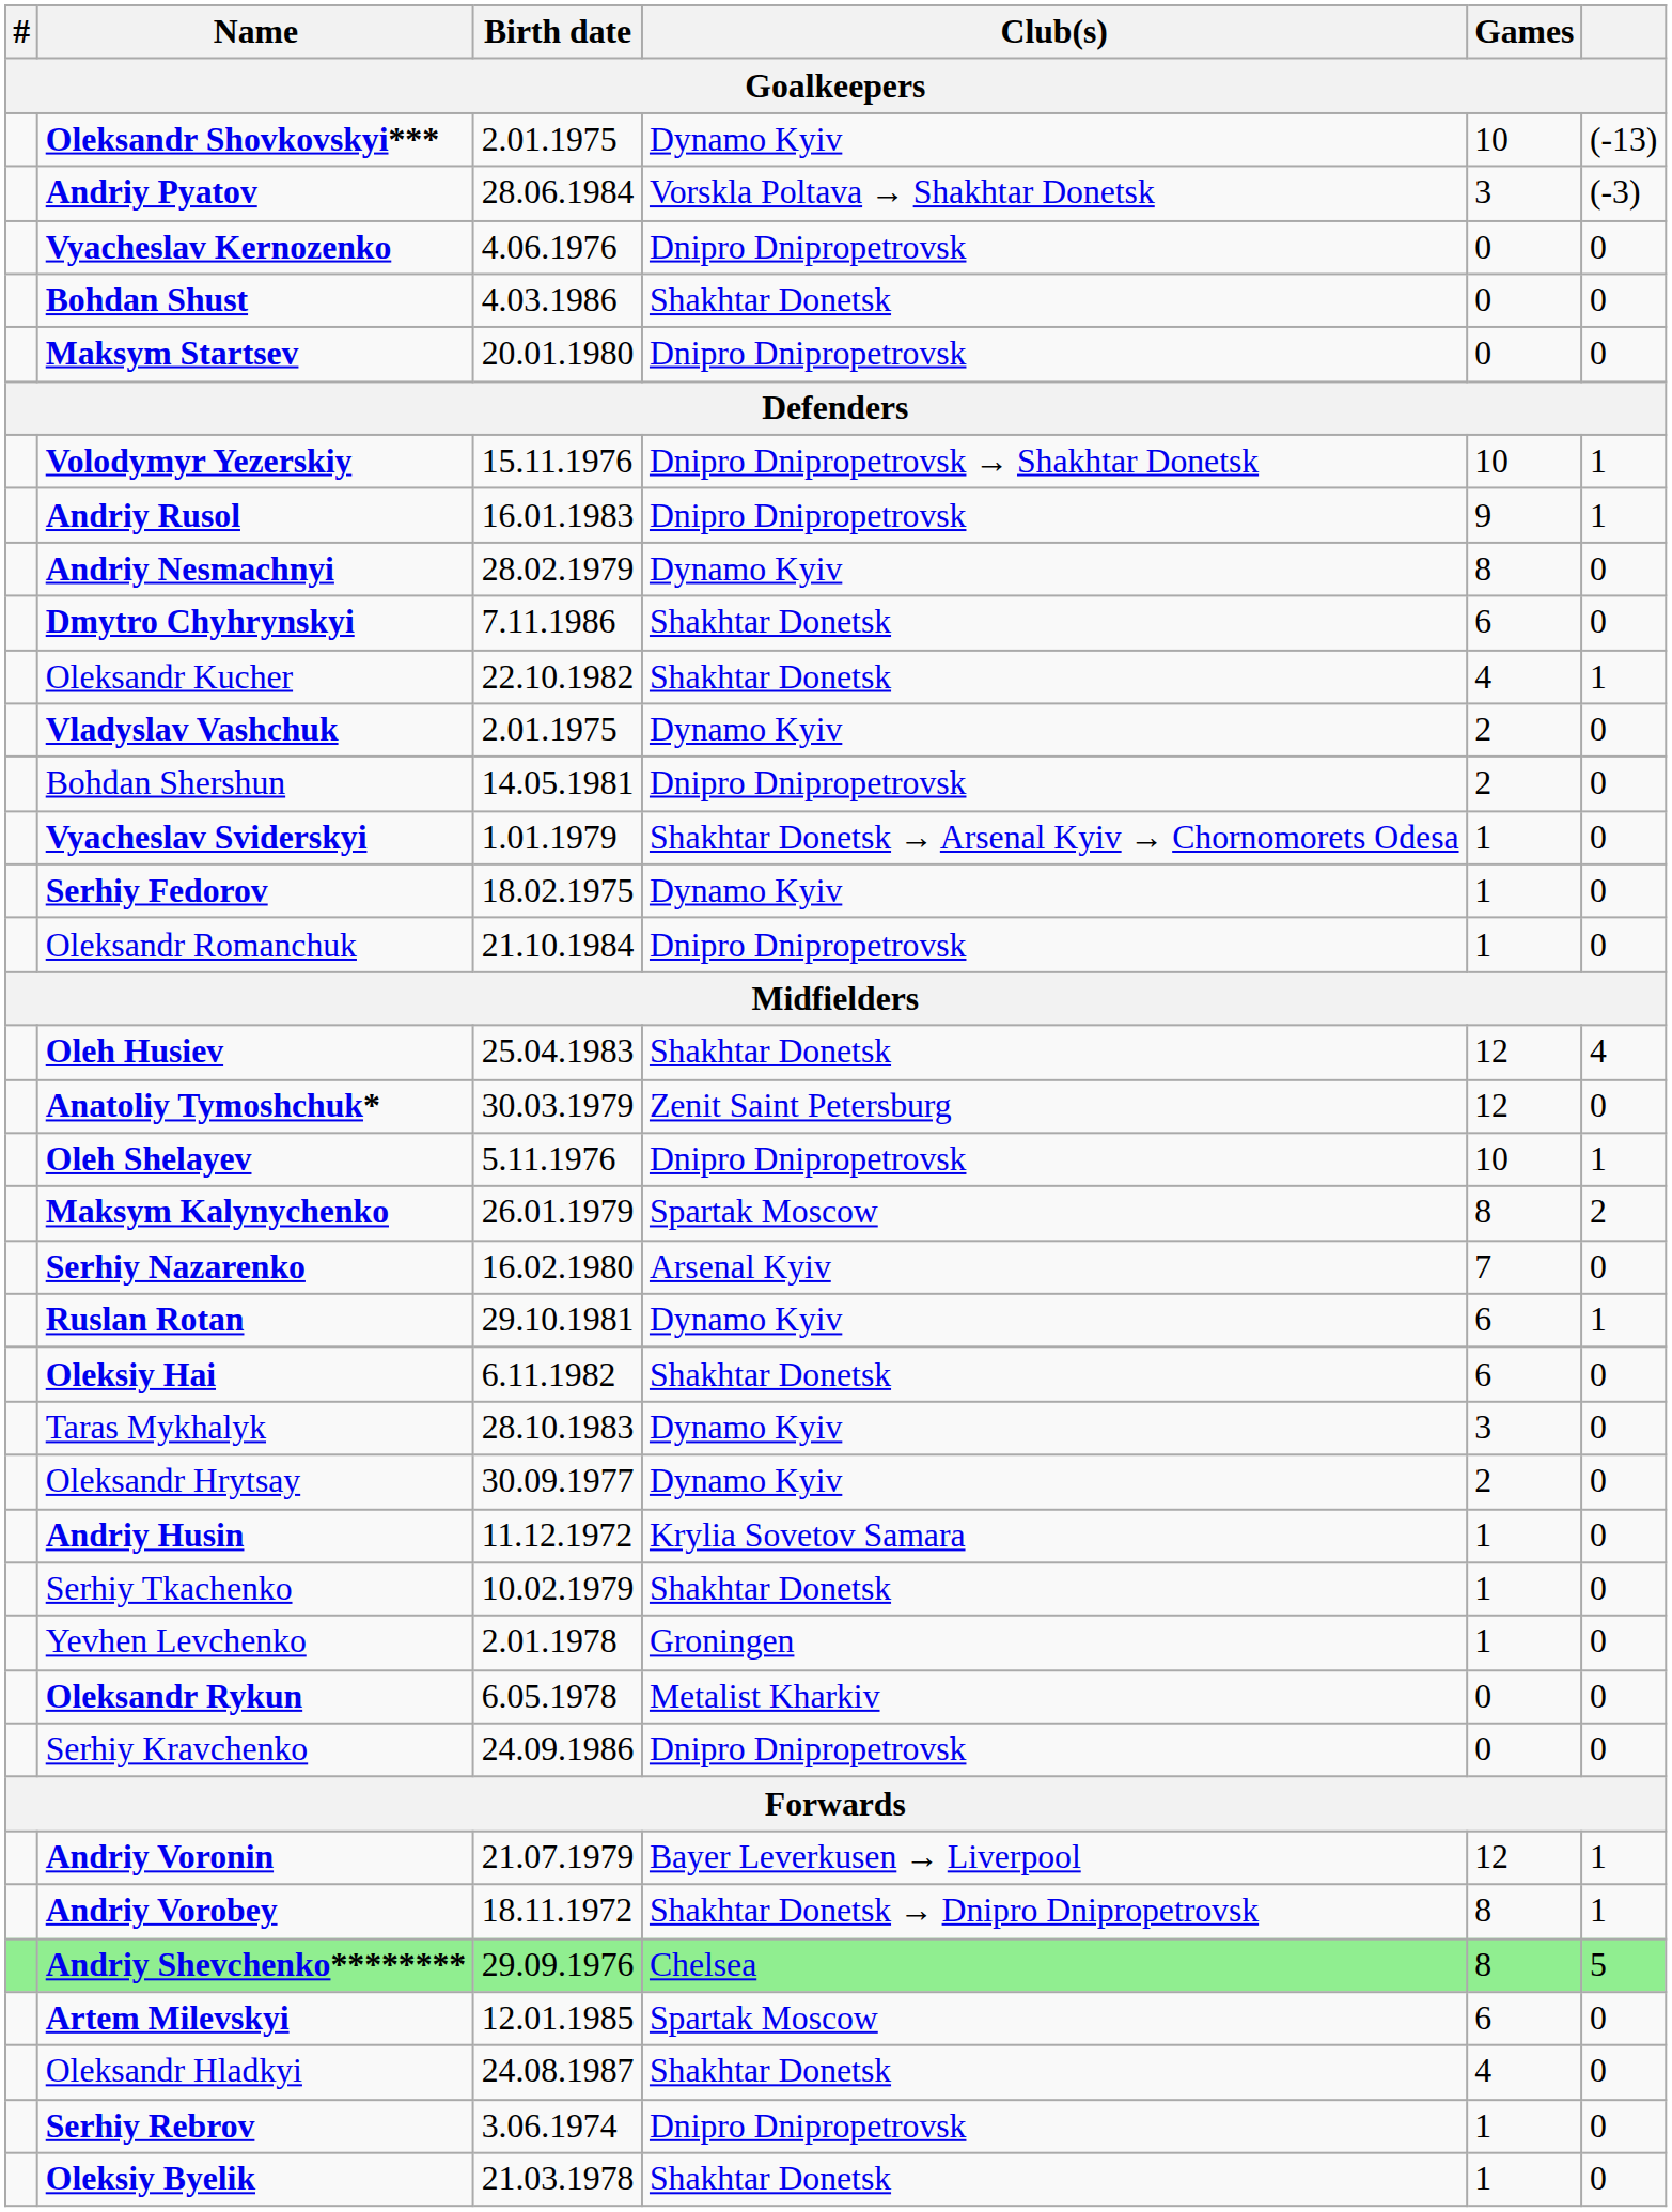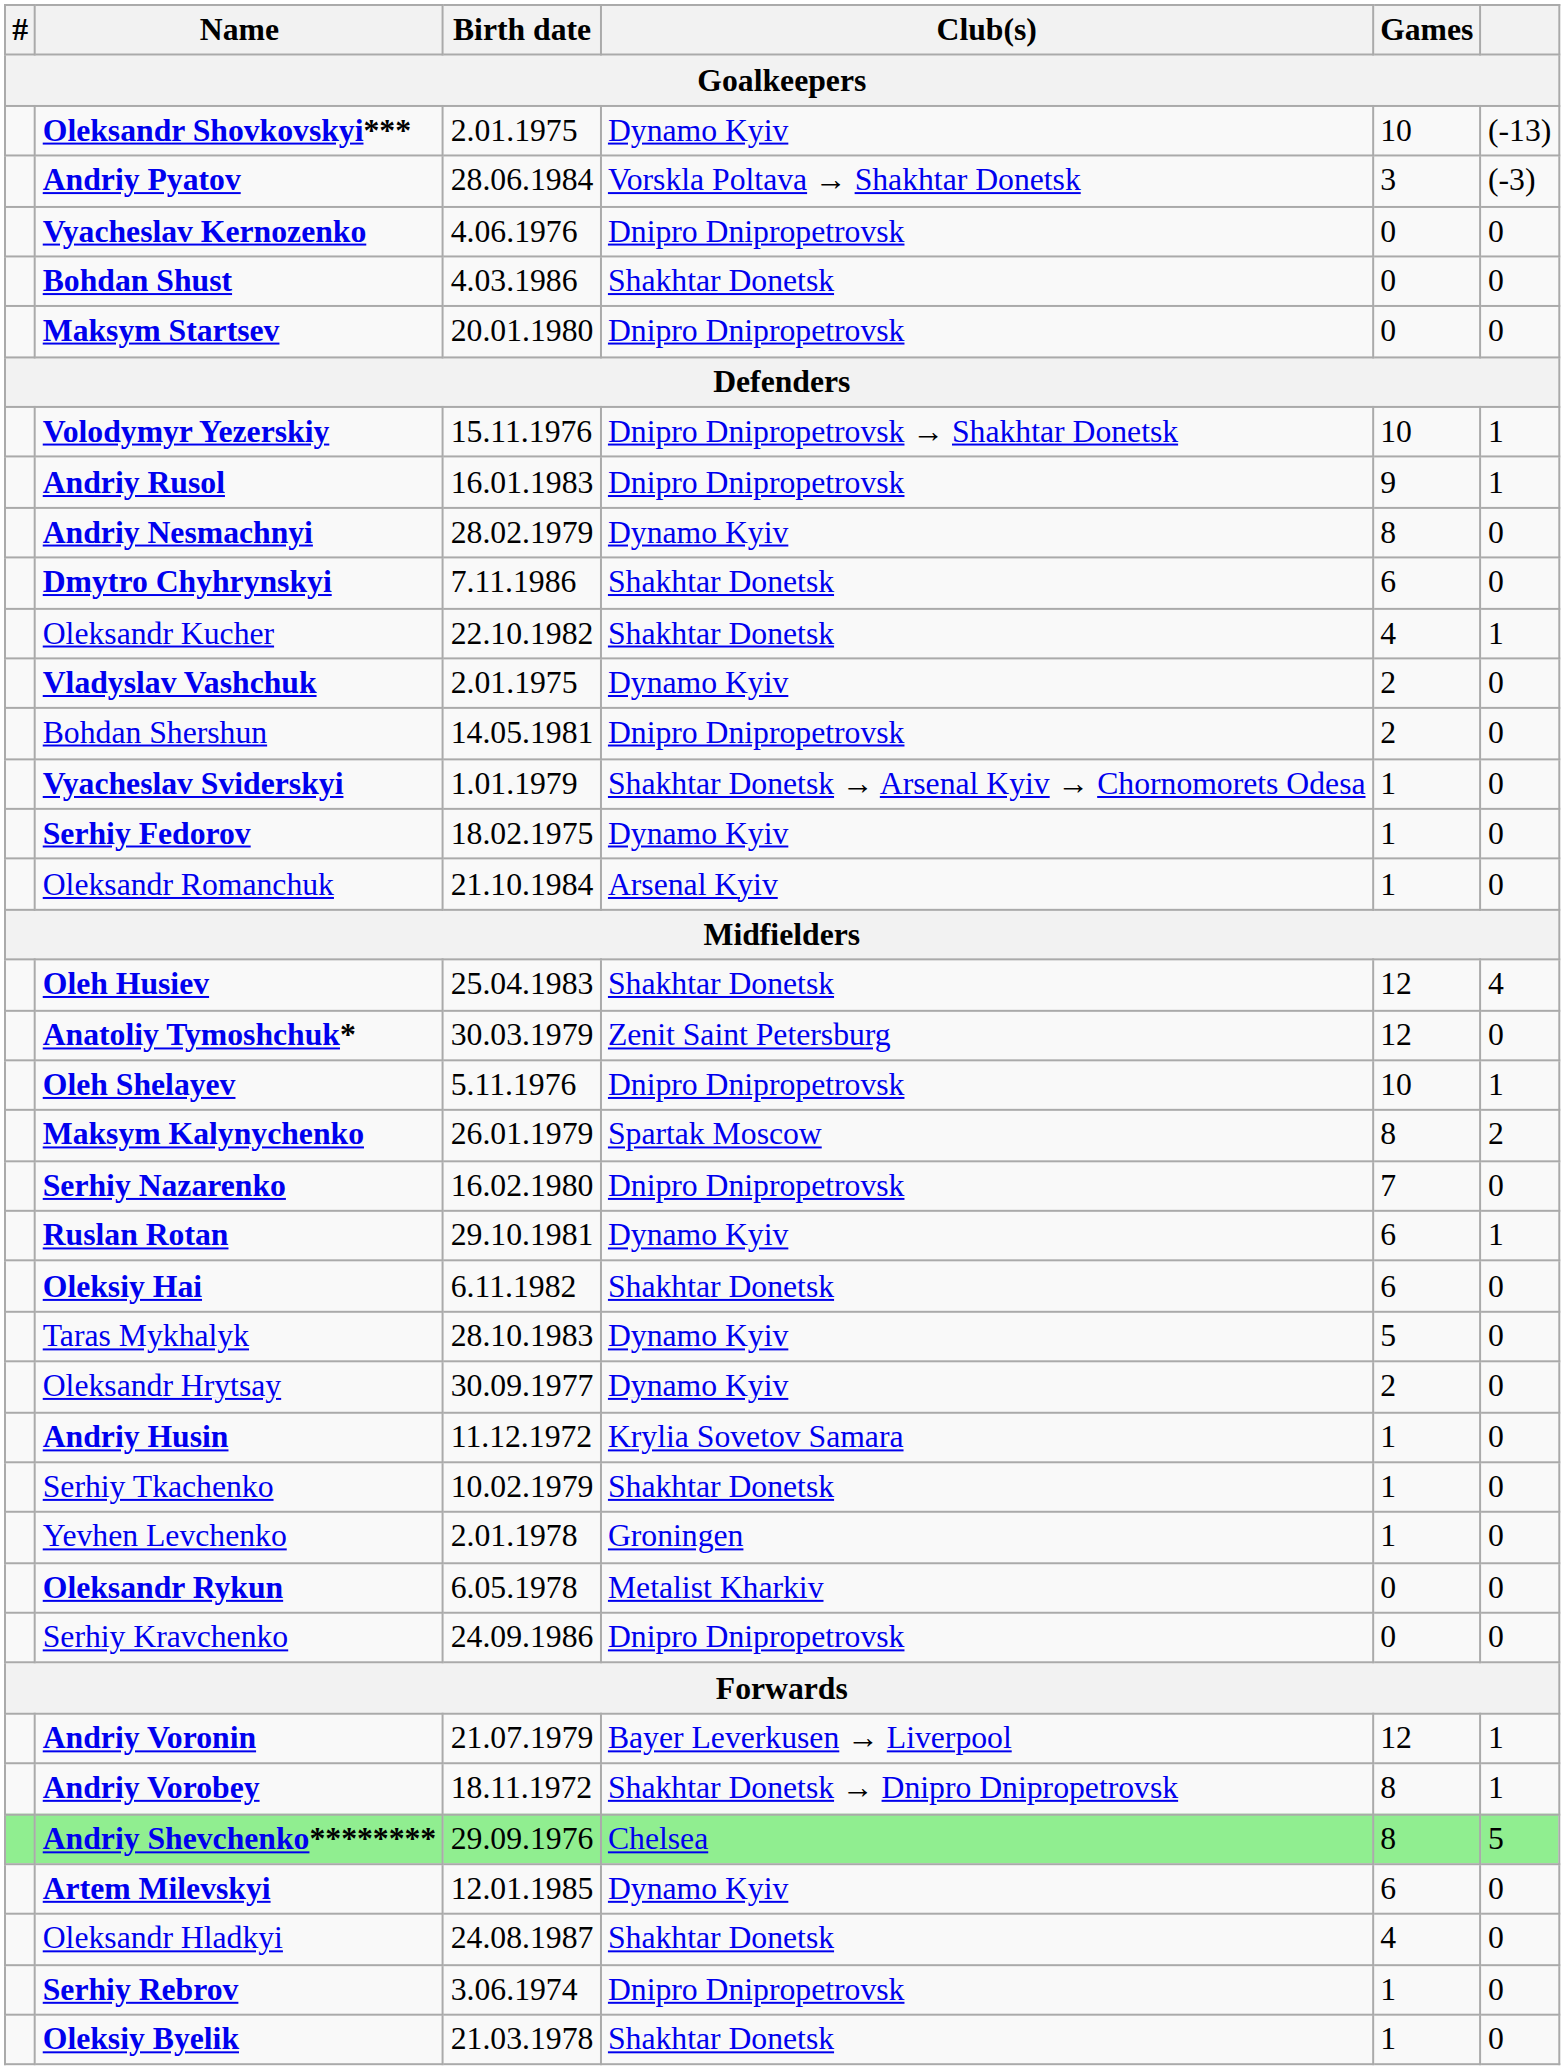Oleksandr Romanchuk | Club(s): Dnipro Dnipropetrovsk -> Arsenal Kyiv
Serhiy Nazarenko | Club(s): Arsenal Kyiv -> Dnipro Dnipropetrovsk
Taras Mykhalyk | Games: 3 -> 5
Artem Milevskyi | Club(s): Spartak Moscow -> Dynamo Kyiv
